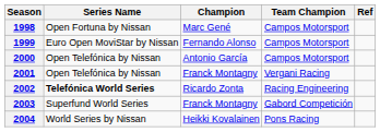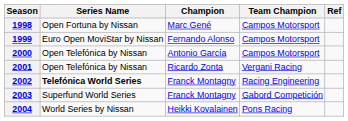2001 | Champion: Franck Montagny -> Ricardo Zonta
2002 | Champion: Ricardo Zonta -> Franck Montagny
